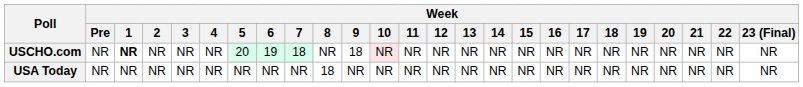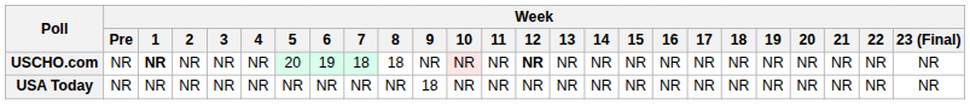USCHO.com | Week / 8: NR -> 18
USCHO.com | Week / 9: 18 -> NR
USCHO.com | Week / 12: normal -> bold
USA Today | Week / 8: 18 -> NR
USA Today | Week / 9: NR -> 18
